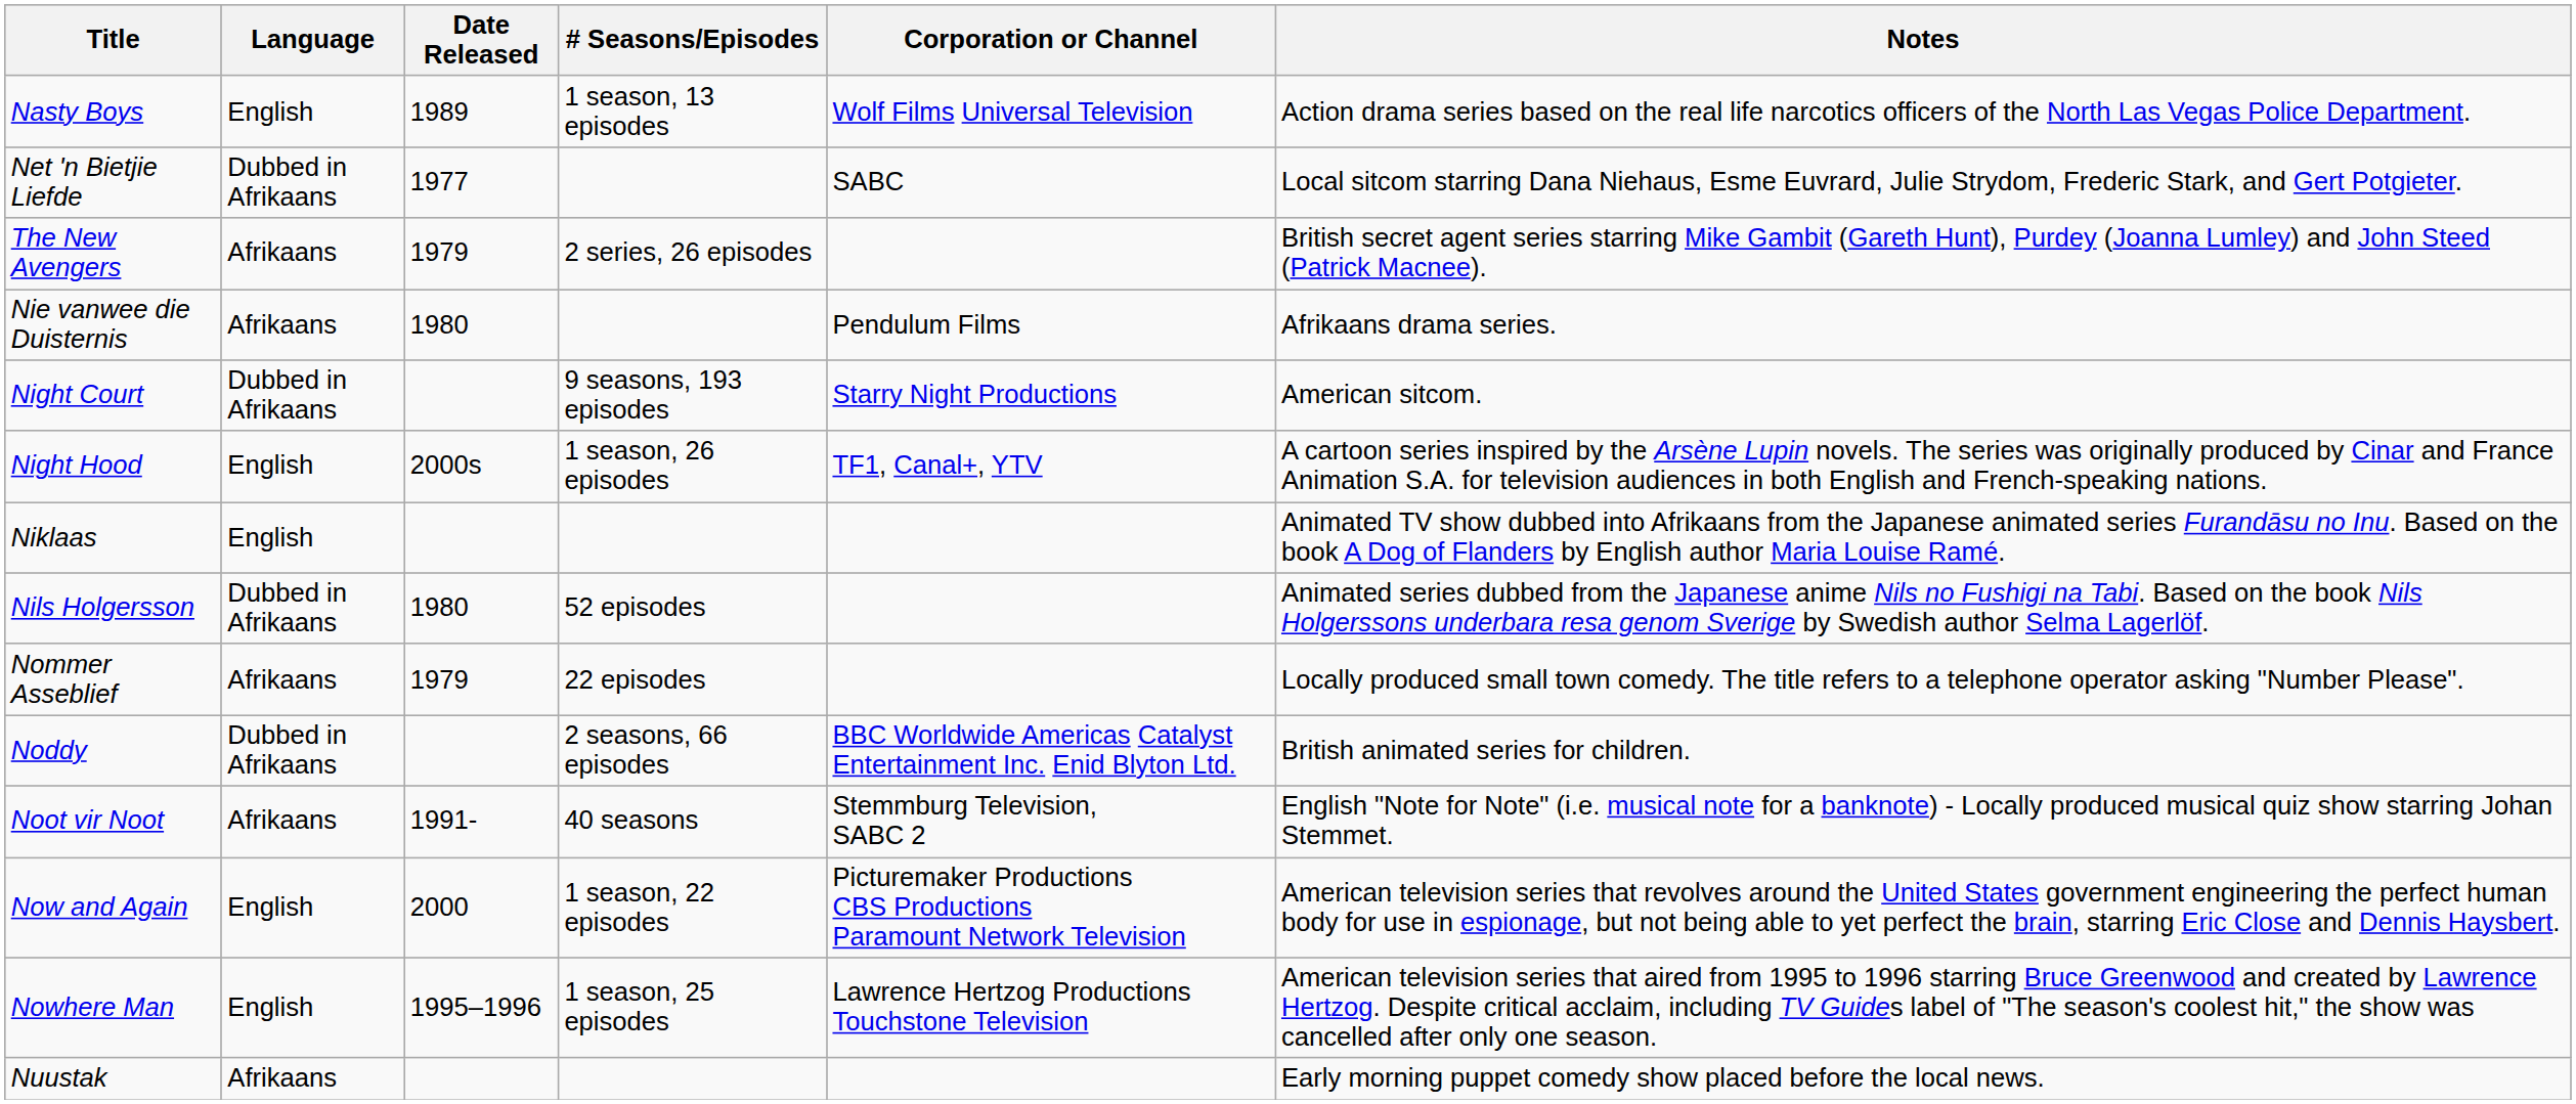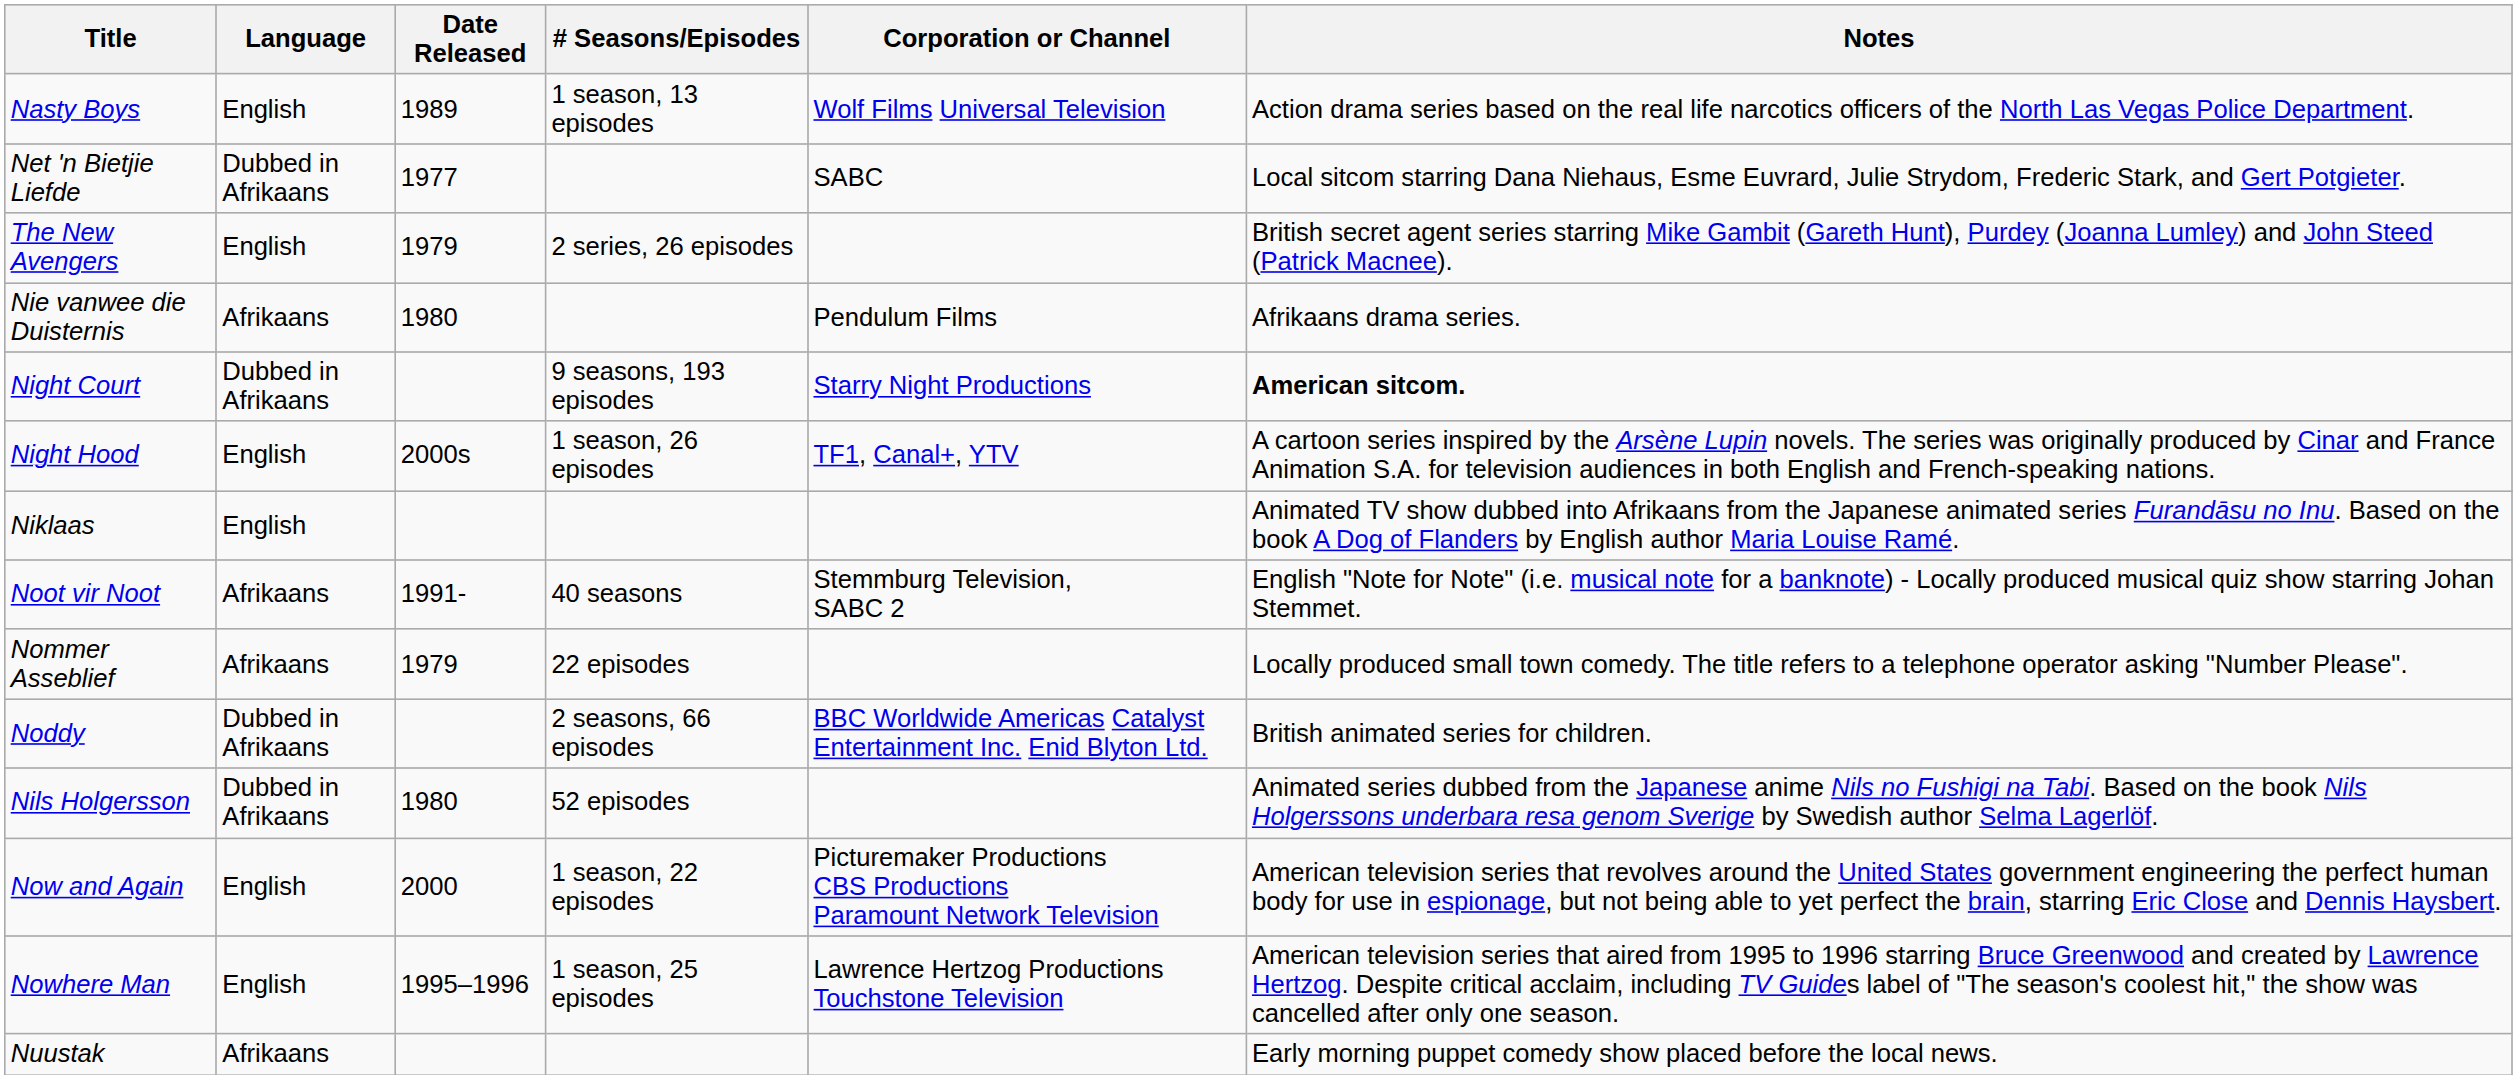The New Avengers | Language: Afrikaans -> English
Night Court | Notes: normal -> bold
rows swapped: Nils Holgersson <-> Noot vir Noot
